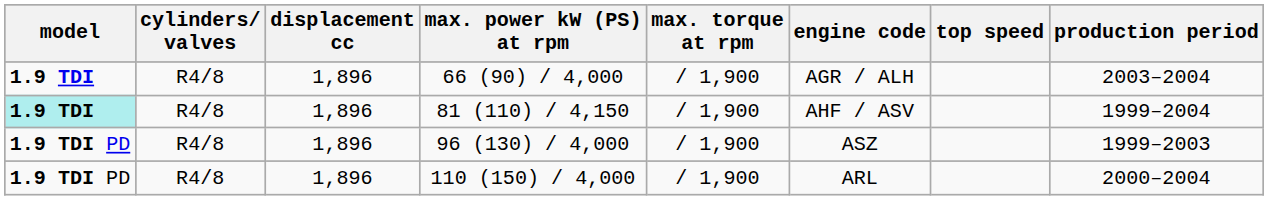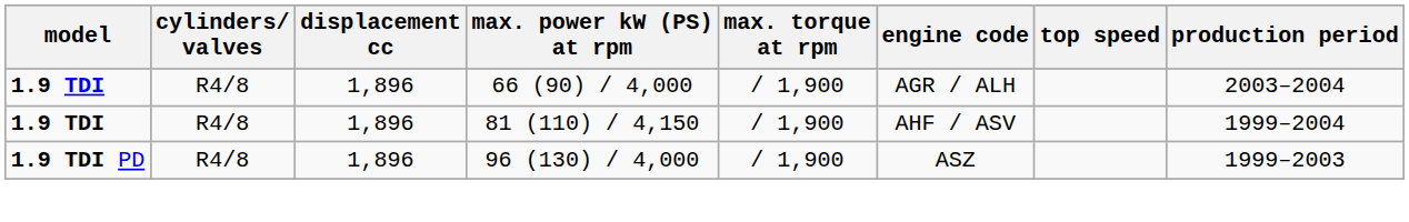81 (110) / 4,150 | model: paleturquoise background -> no background
- row: 1.9 TDI PD | R4/8 | 1,896 | 110 (150) / 4,000 | / 1,900 | ARL | 2000–2004
